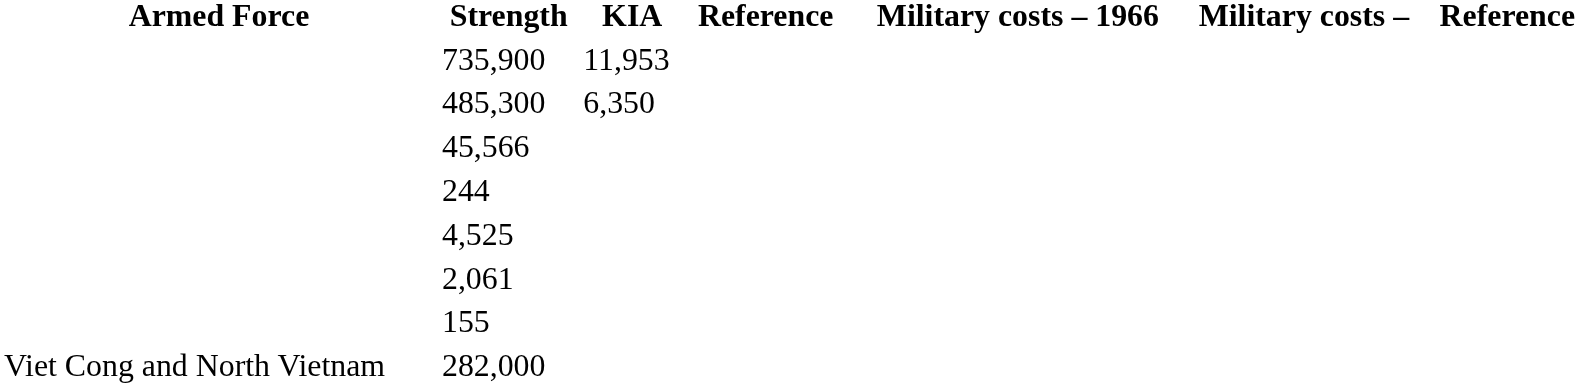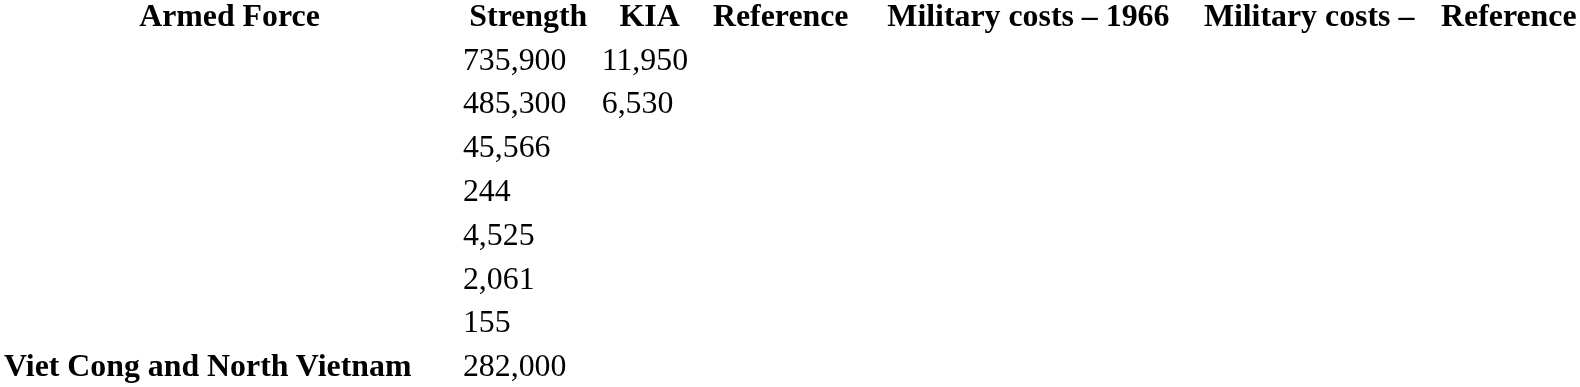735,900 | KIA: 11,953 -> 11,950
485,300 | KIA: 6,350 -> 6,530
282,000 | Armed Force: normal -> bold
